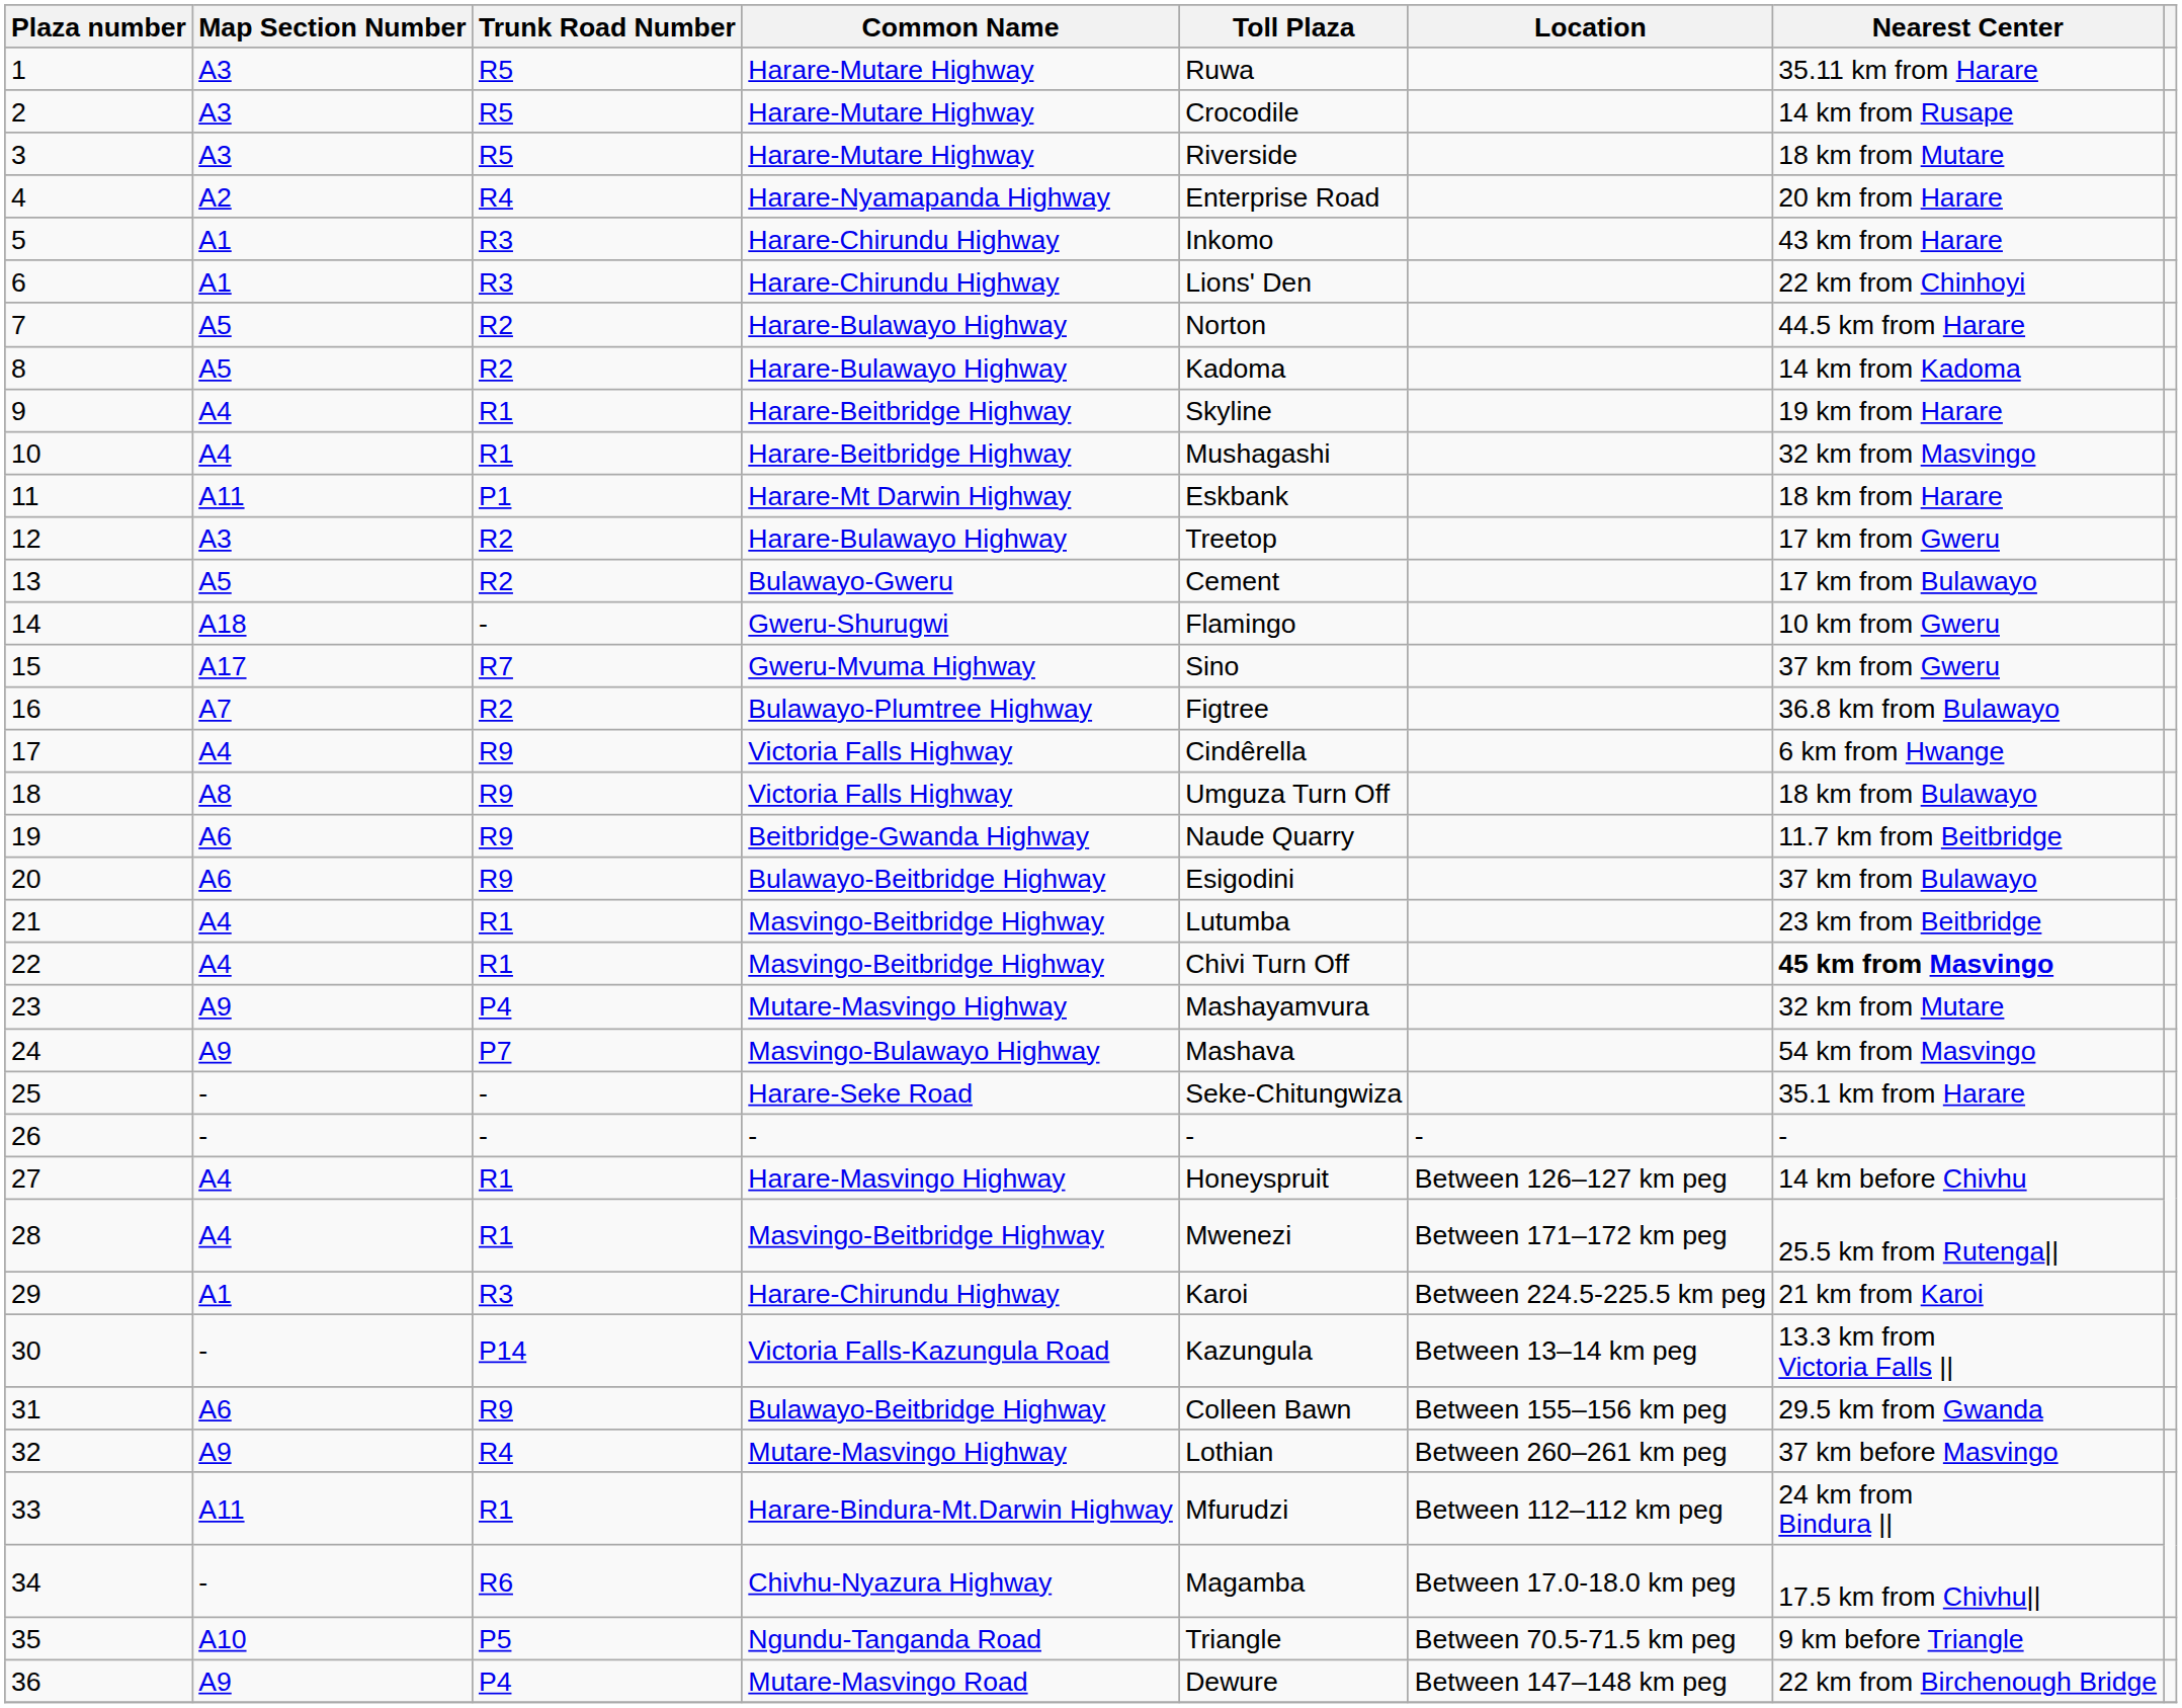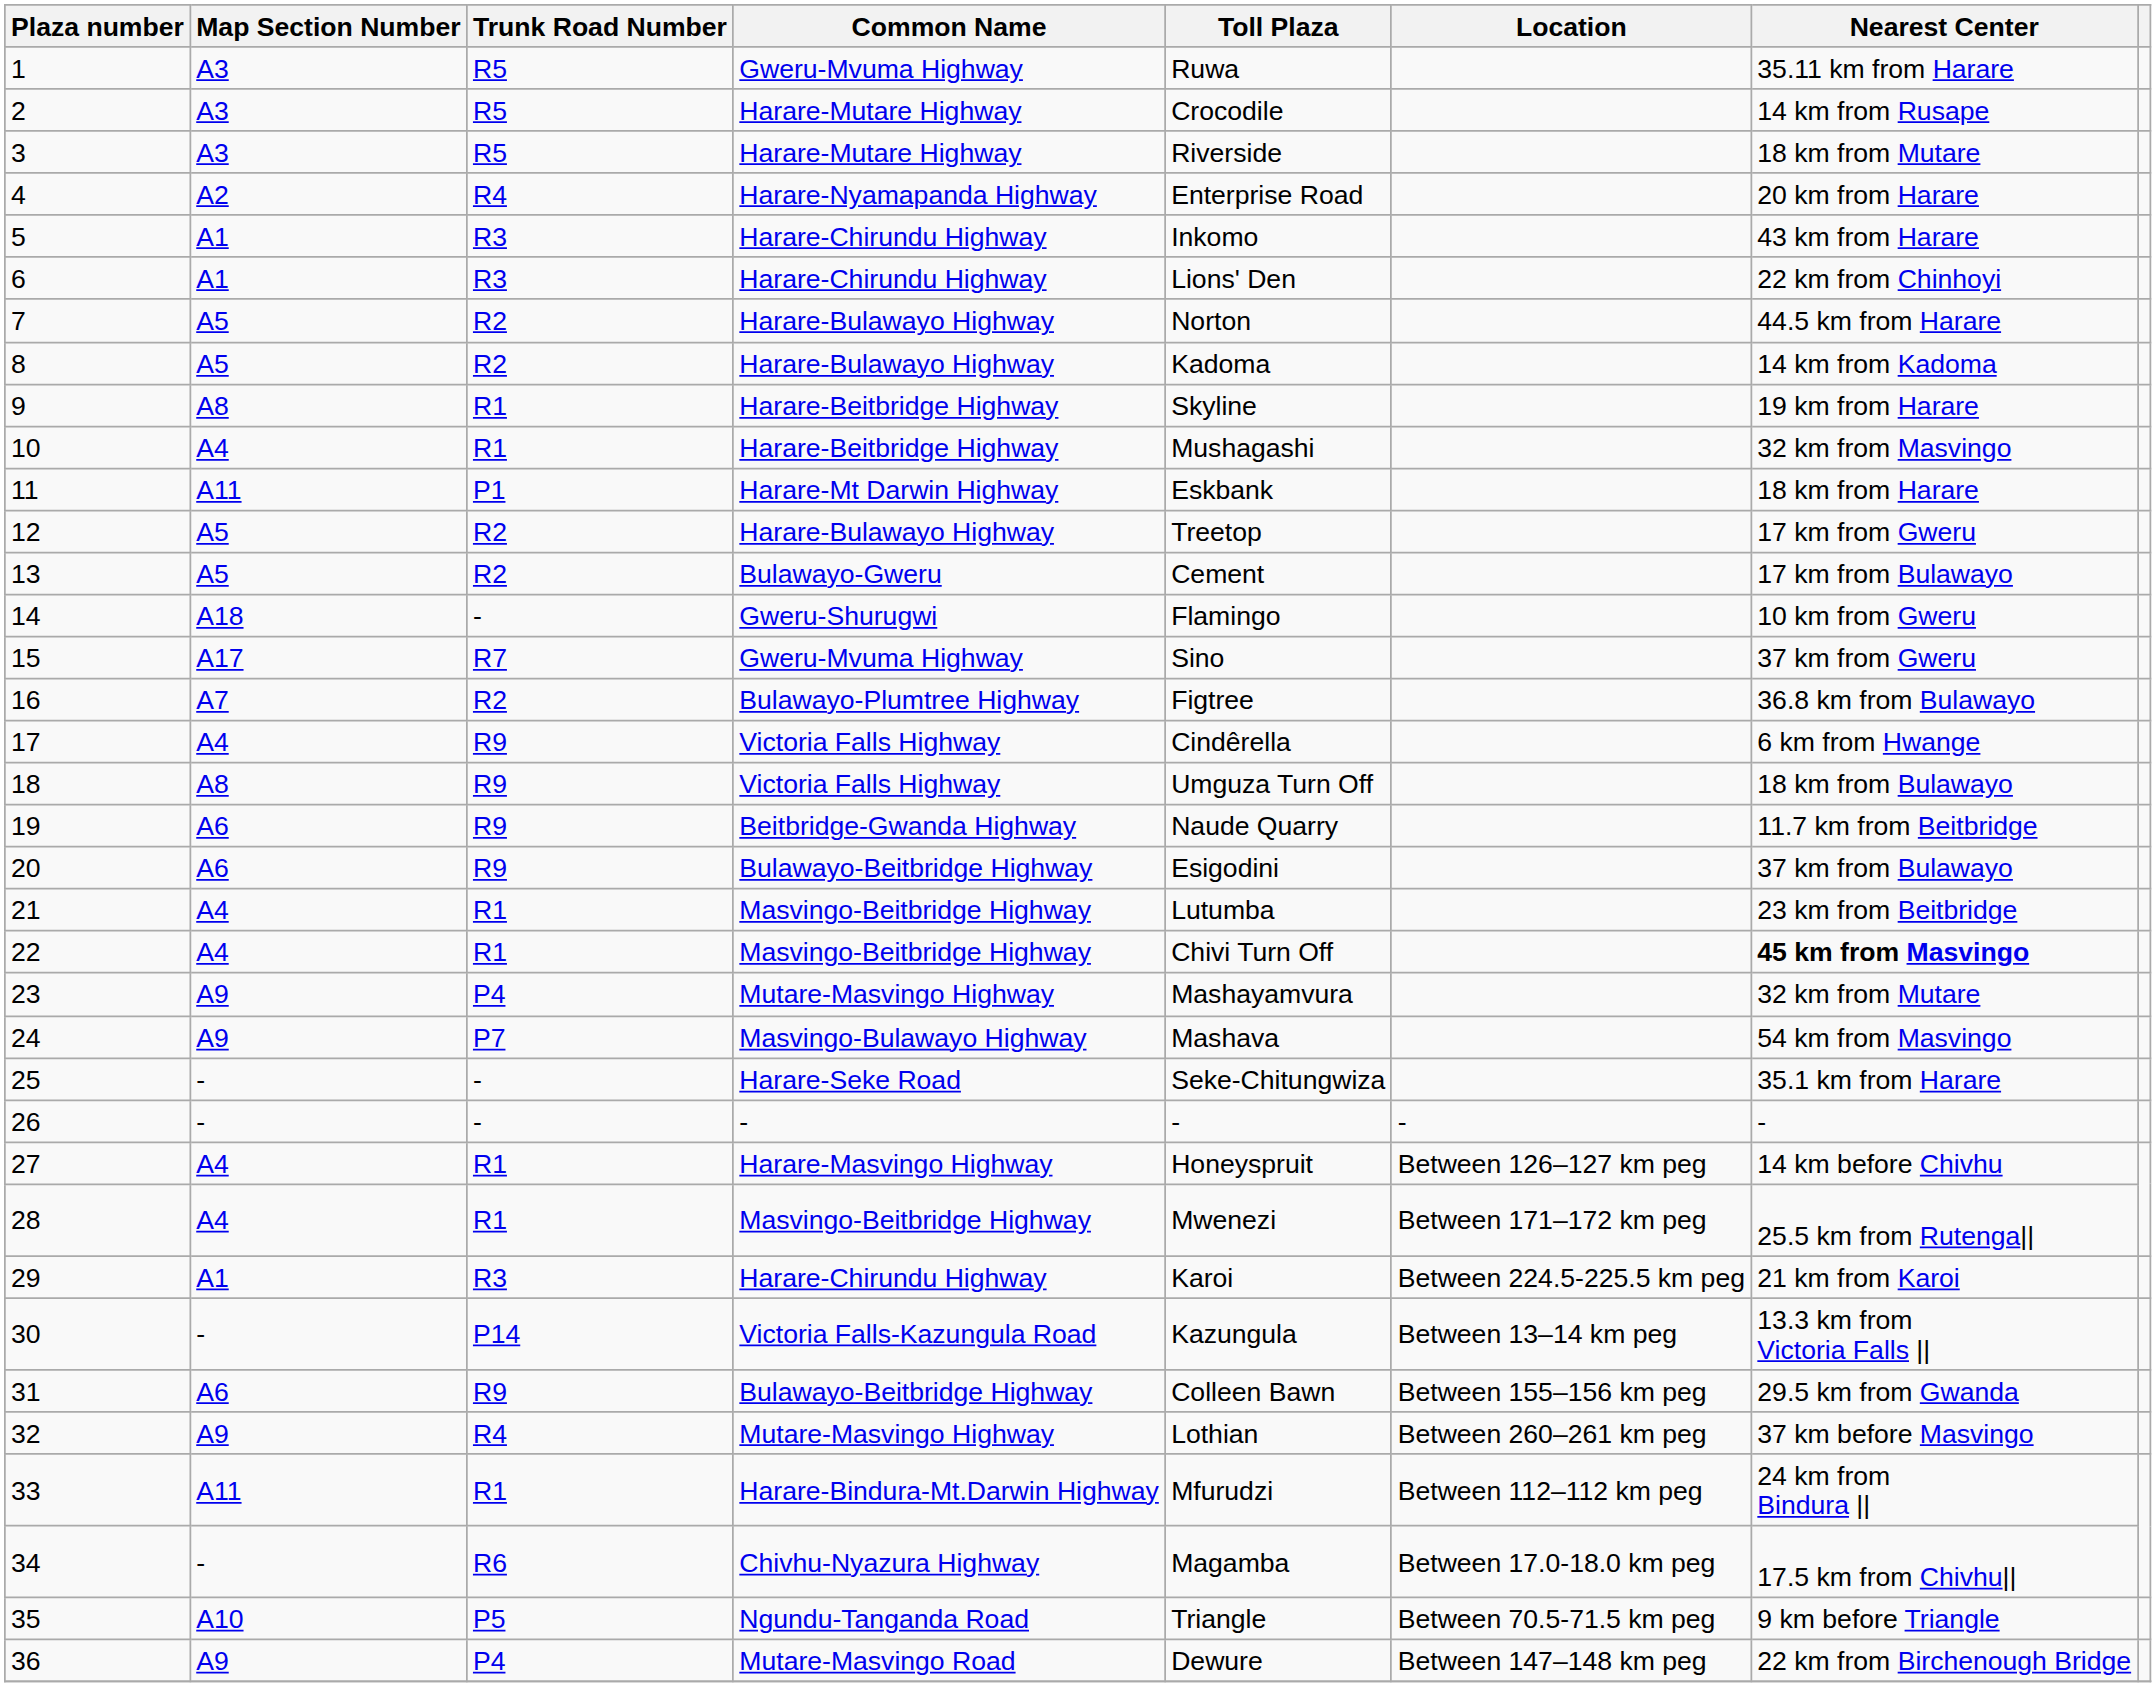1 | Common Name: Harare-Mutare Highway -> Gweru-Mvuma Highway
9 | Map Section Number: A4 -> A8
12 | Map Section Number: A3 -> A5
